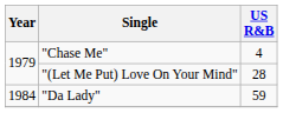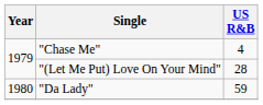"Da Lady" | Year: 1984 -> 1980
